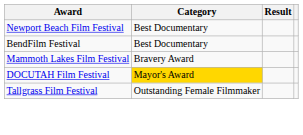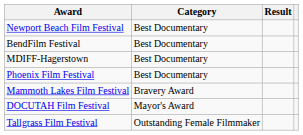+ row: MDIFF-Hagerstown | Best Documentary
+ row: Phoenix Film Festival | Best Documentary
DOCUTAH Film Festival | Category: gold background -> no background
